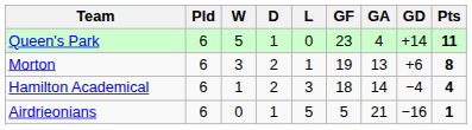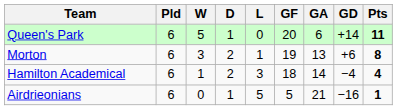Queen's Park | GF: 23 -> 20
Queen's Park | GA: 4 -> 6
